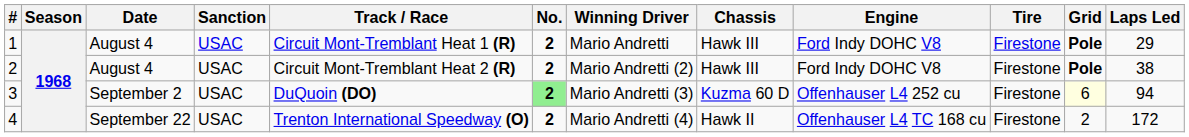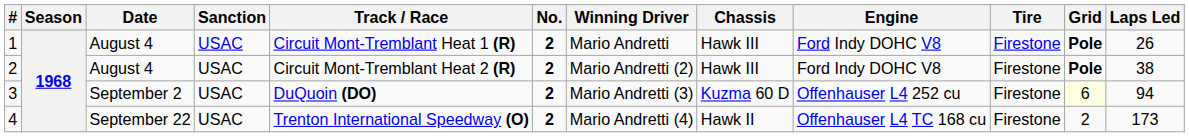1 | Laps Led: 29 -> 26
3 | No.: lightgreen background -> no background
4 | Laps Led: 172 -> 173
